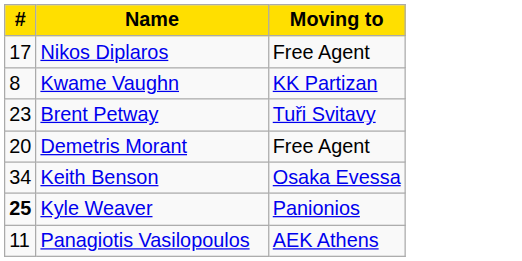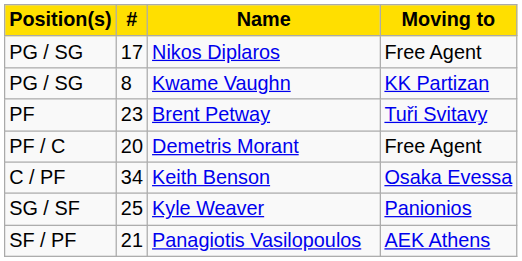+ column: Position(s) | PG / SG | PG / SG | PF | PF / C | C / PF | SG / SF | SF / PF
Kyle Weaver | #: bold -> normal
Panagiotis Vasilopoulos | #: 11 -> 21
